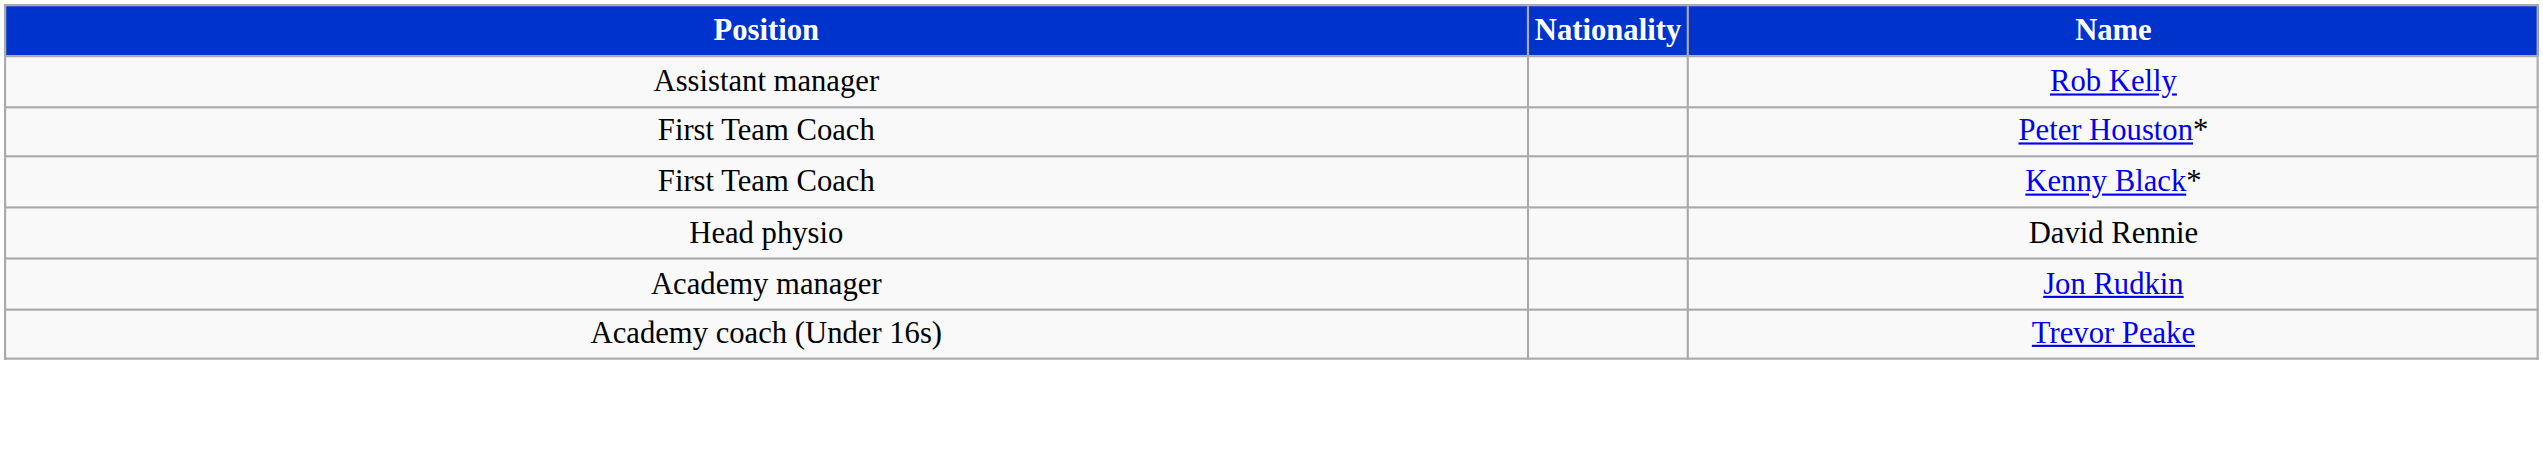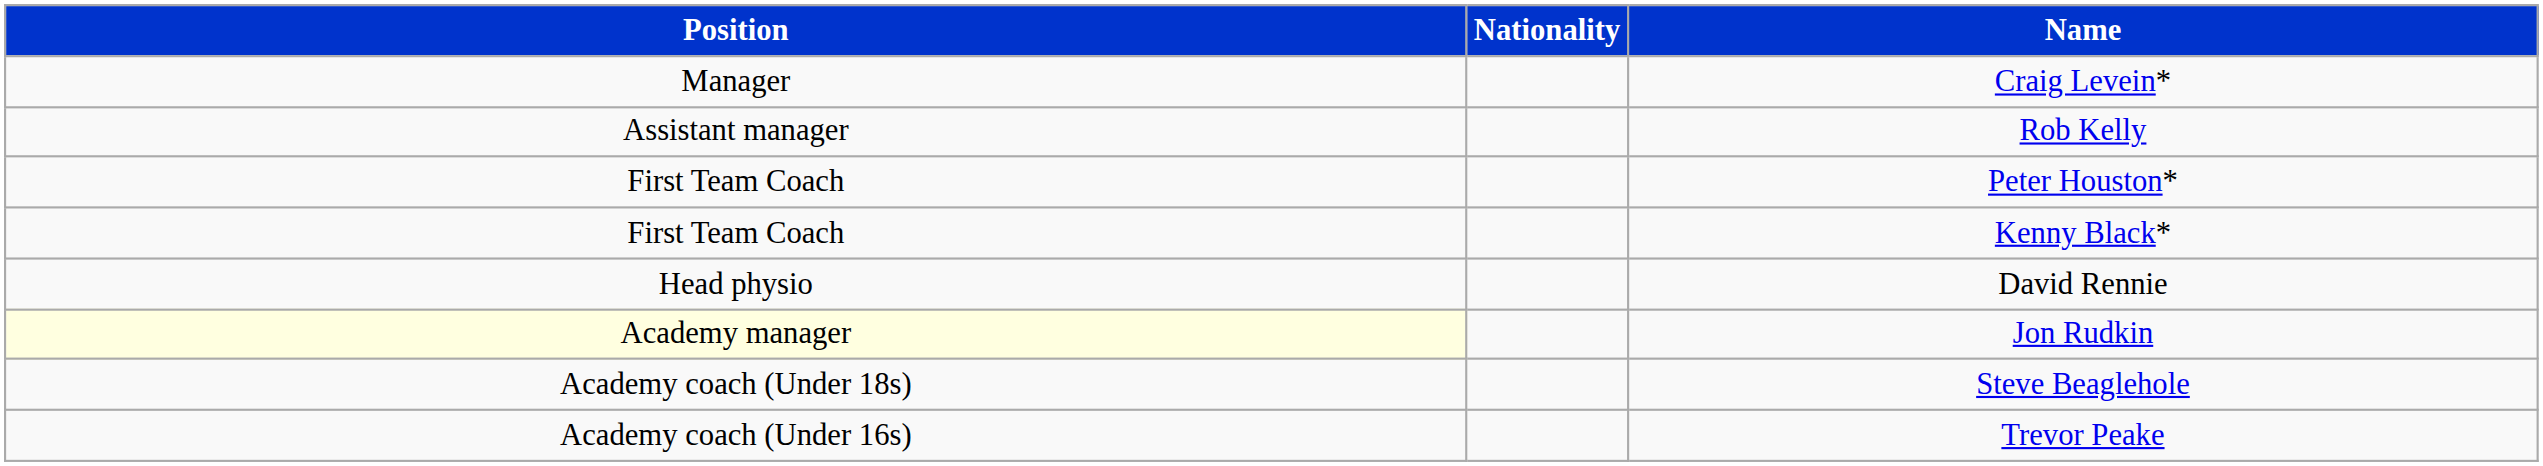+ row: Manager | Craig Levein*
Jon Rudkin | Position: no background -> lightyellow background
+ row: Academy coach (Under 18s) | Steve Beaglehole
